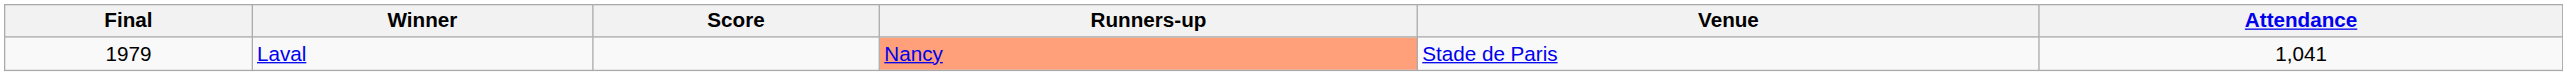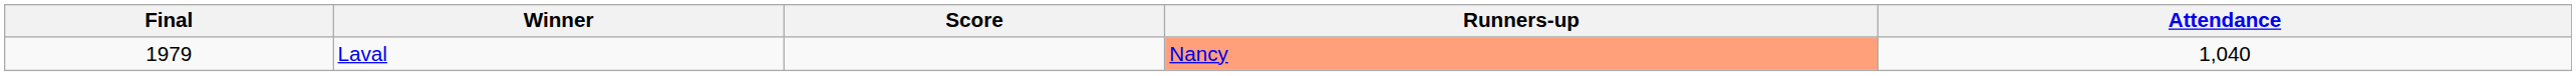- column: Venue | Stade de Paris
Laval | Attendance: 1,041 -> 1,040
